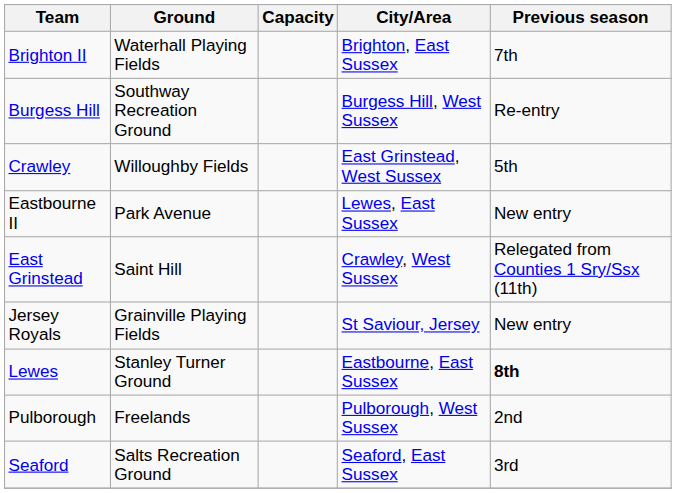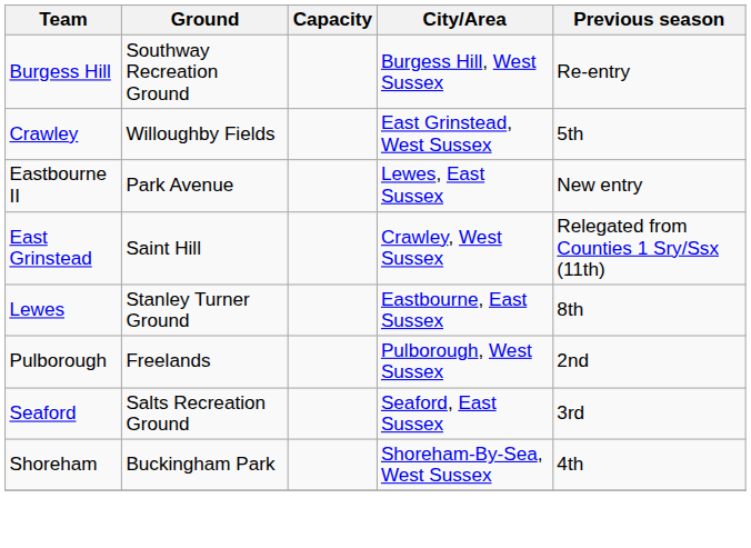- row: Brighton II | Waterhall Playing Fields | Brighton, East Sussex | 7th
- row: Jersey Royals | Grainville Playing Fields | St Saviour, Jersey | New entry
Lewes | Previous season: bold -> normal
+ row: Shoreham | Buckingham Park | Shoreham-By-Sea, West Sussex | 4th
